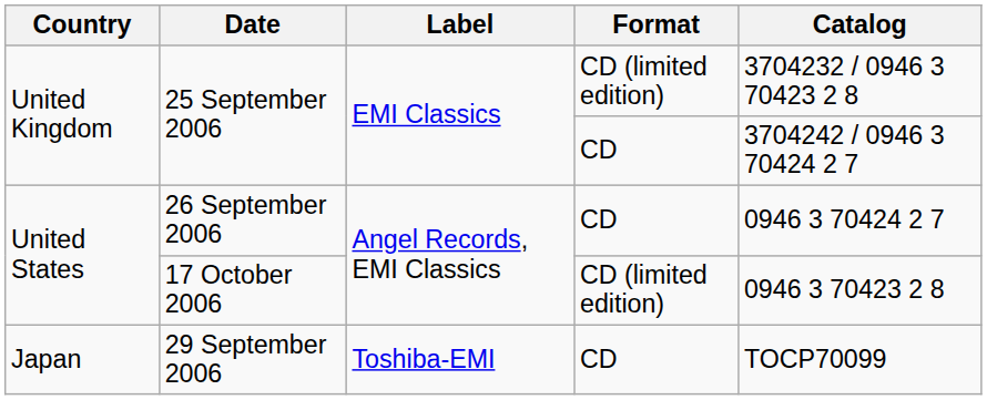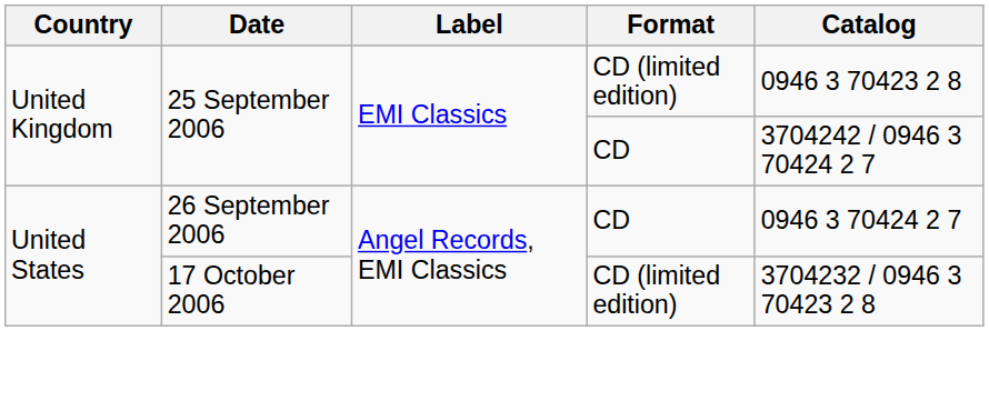25 September 2006 / CD (limited edition) | Catalog: 3704232 / 0946 3 70423 2 8 -> 0946 3 70423 2 8
17 October 2006 | Catalog: 0946 3 70423 2 8 -> 3704232 / 0946 3 70423 2 8
- row: Japan | 29 September 2006 | Toshiba-EMI | CD | TOCP70099
